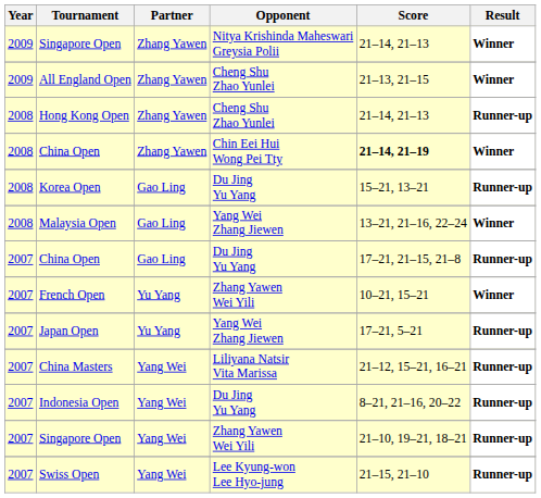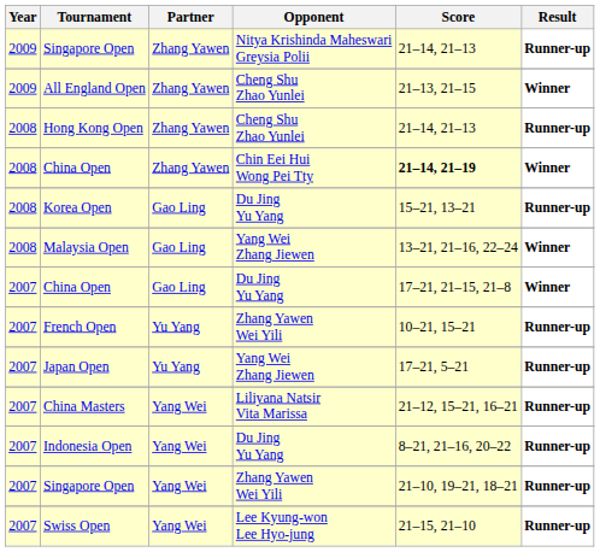Singapore Open / Nitya Krishinda Maheswari Greysia Polii | Result: Winner -> Runner-up
China Open / Du Jing Yu Yang | Result: Runner-up -> Winner
French Open | Result: Winner -> Runner-up
